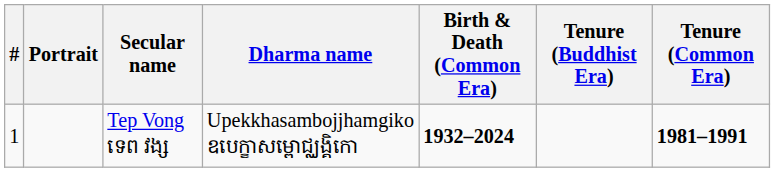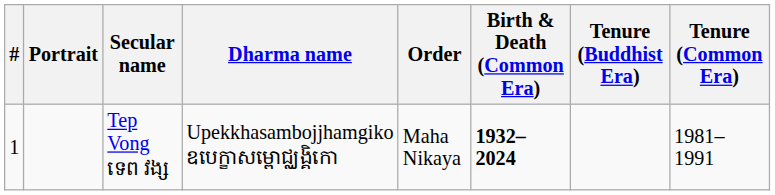+ column: Order | Maha Nikaya
Tep Vong ទេព វង្ស | Tenure (Common Era): bold -> normal
